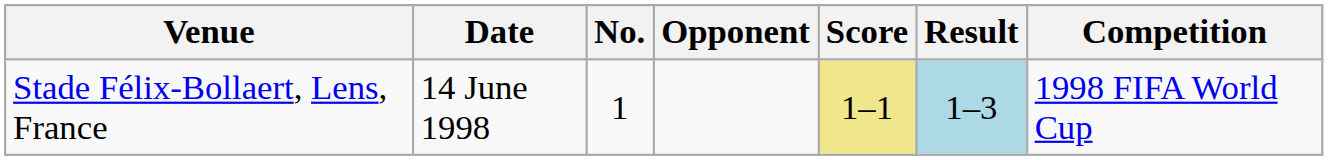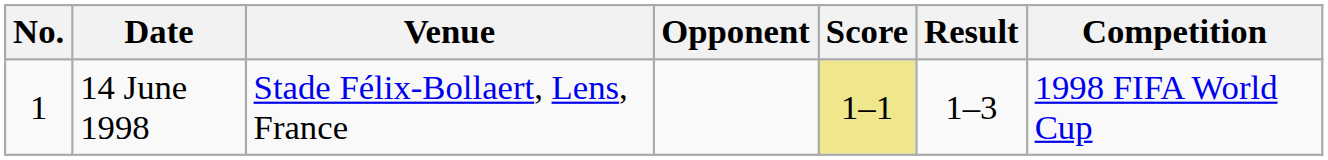columns swapped: No. <-> Venue
14 June 1998 | Result: lightblue background -> no background
